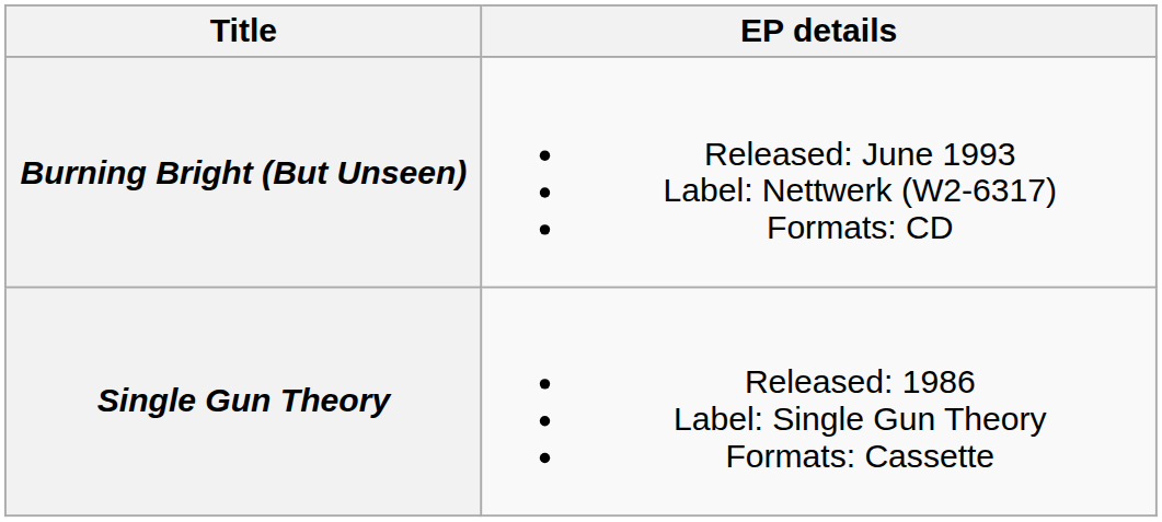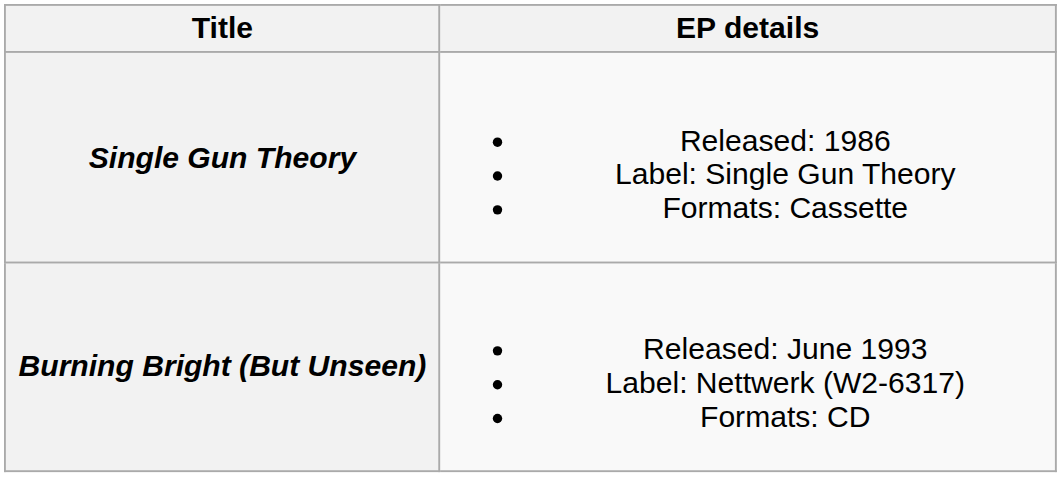rows swapped: Single Gun Theory <-> Burning Bright (But Unseen)
